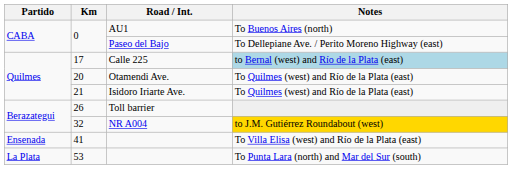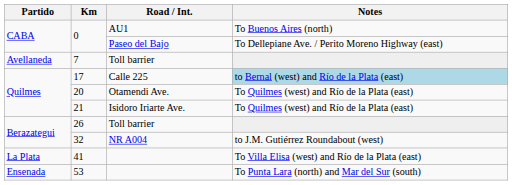+ row: Avellaneda | 7 | Toll barrier
32 | Notes: gold background -> no background
41 | Partido: Ensenada -> La Plata
53 | Partido: La Plata -> Ensenada
